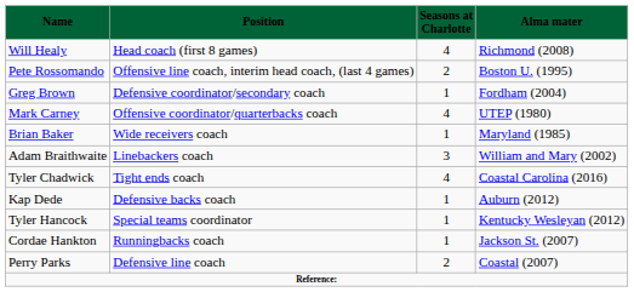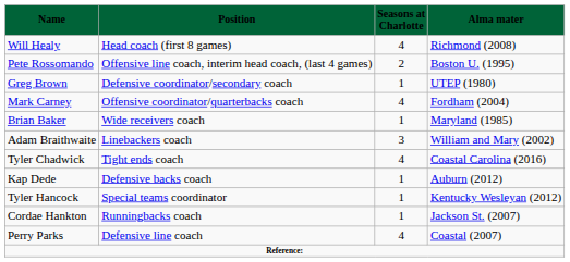Greg Brown | column 4: Fordham (2004) -> UTEP (1980)
Mark Carney | column 4: UTEP (1980) -> Fordham (2004)
Perry Parks | column 3: 2 -> 4
